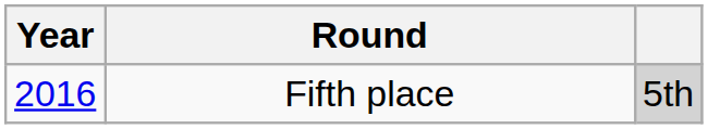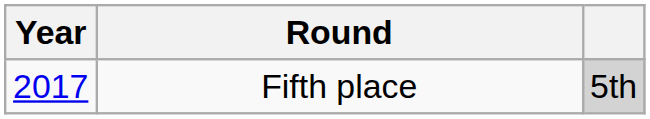Fifth place | Year: 2016 -> 2017
